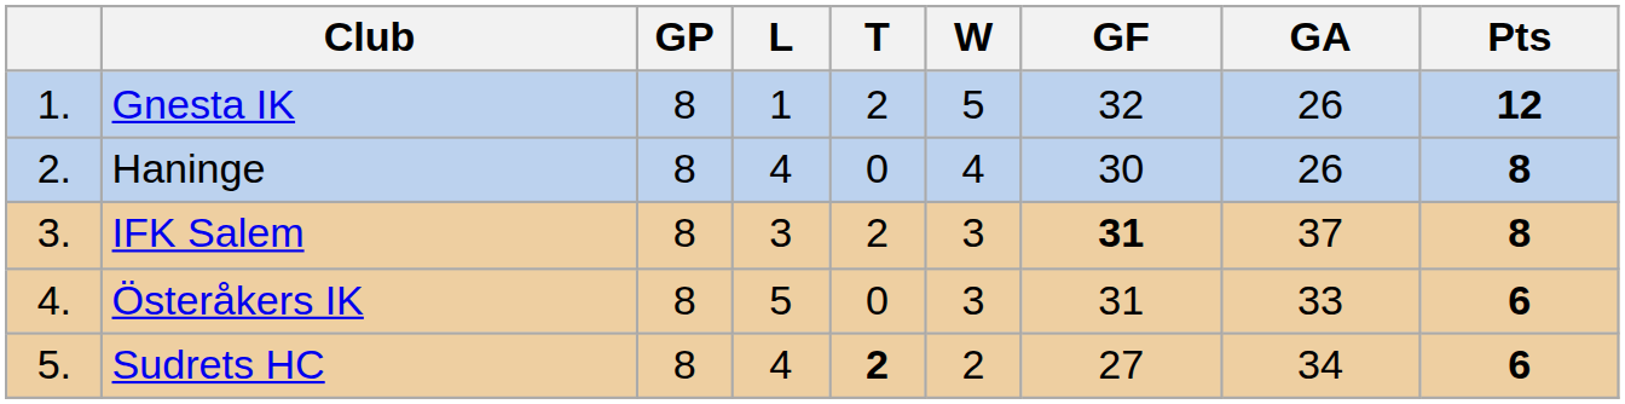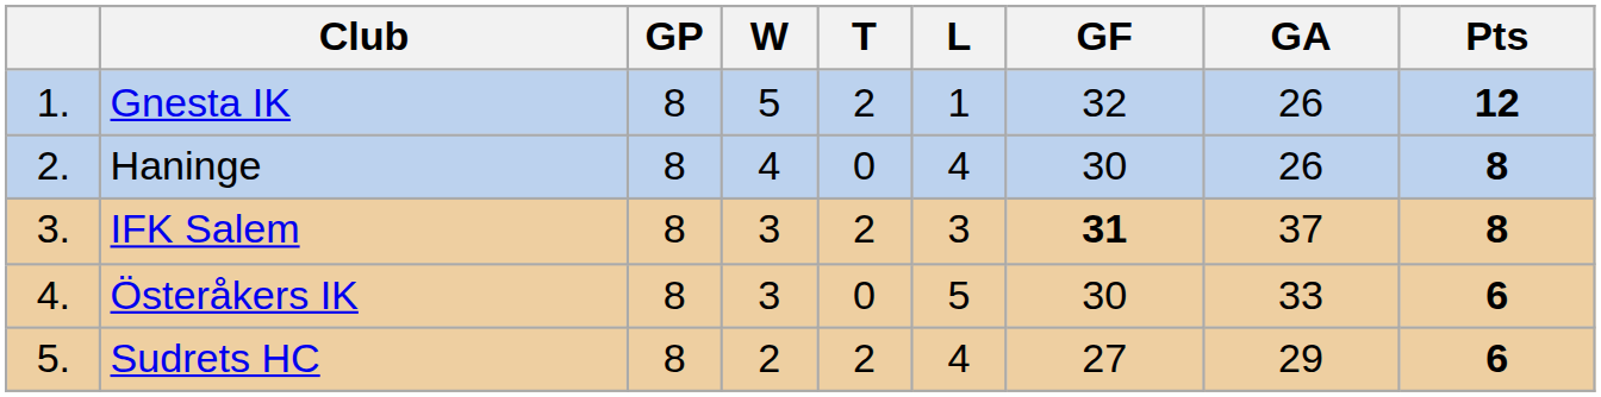columns swapped: W <-> L
Österåkers IK | GF: 31 -> 30
Sudrets HC | T: bold -> normal
Sudrets HC | GA: 34 -> 29
